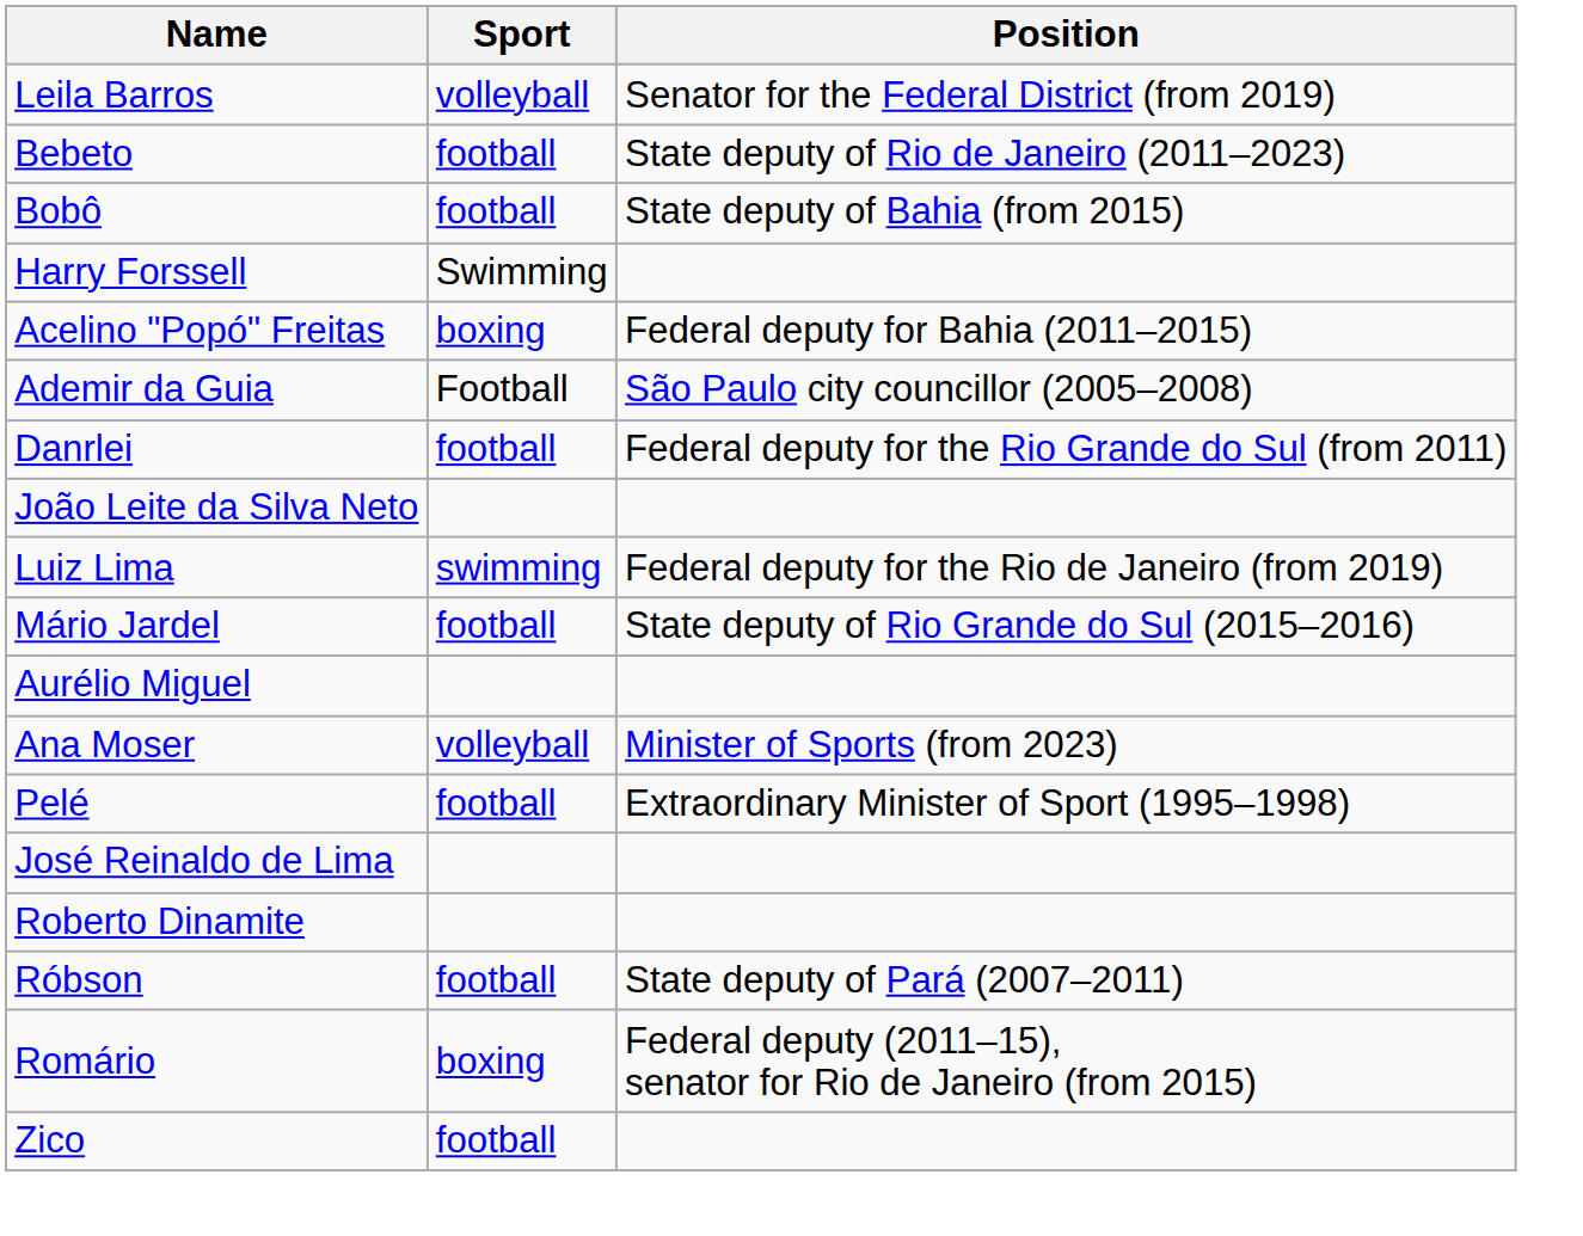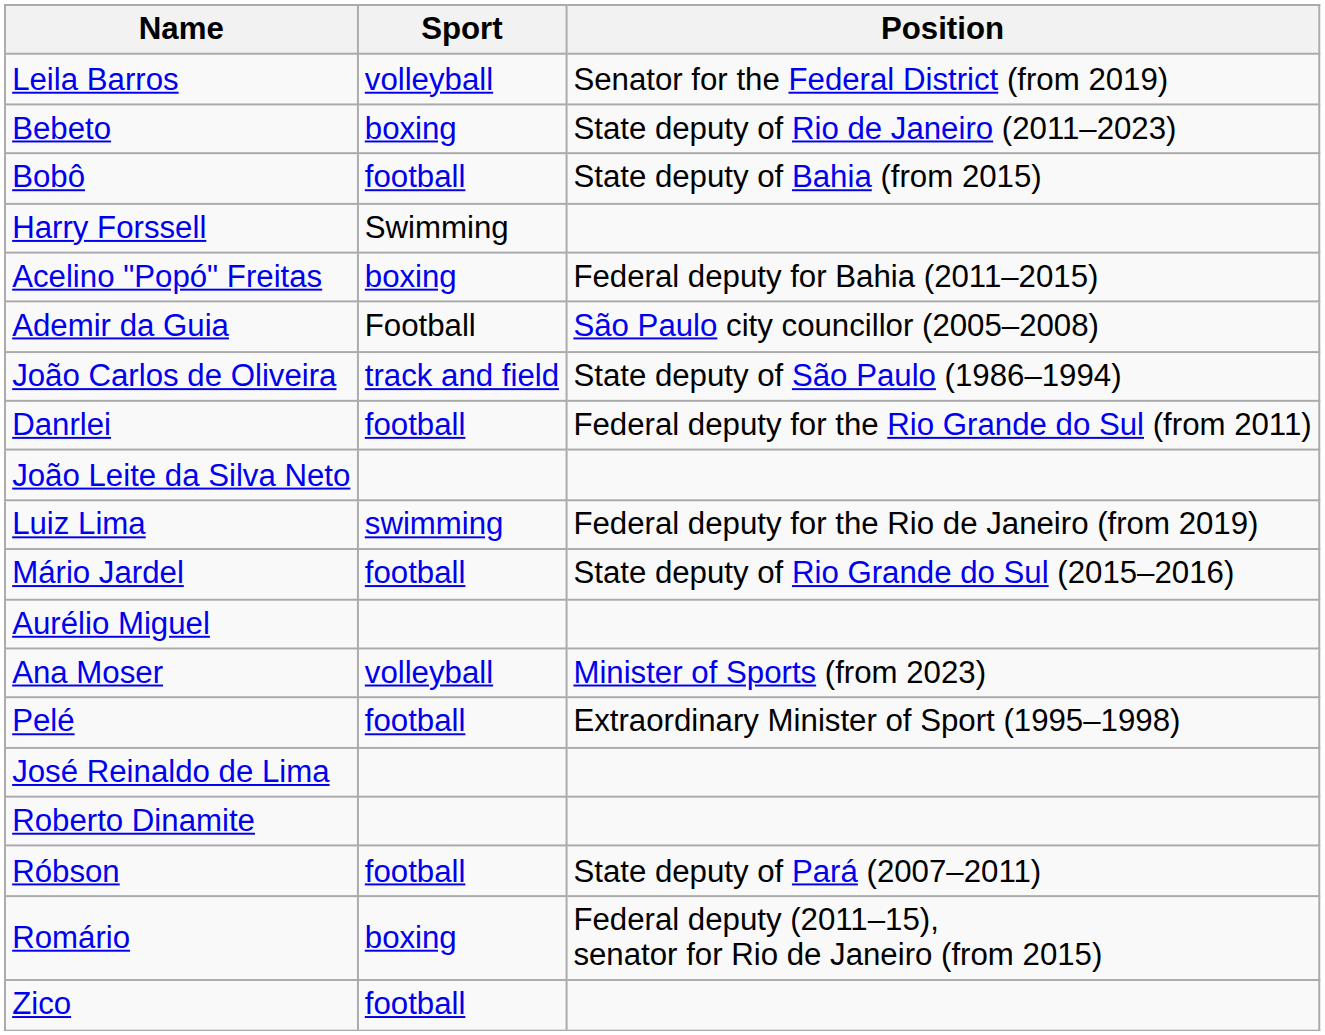Bebeto | Sport: football -> boxing
+ row: João Carlos de Oliveira | track and field | State deputy of São Paulo (1986–1994)
